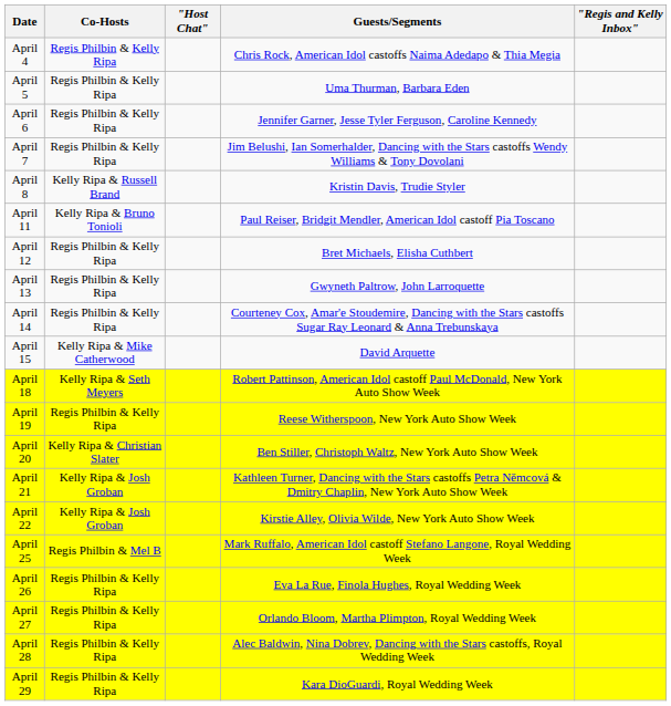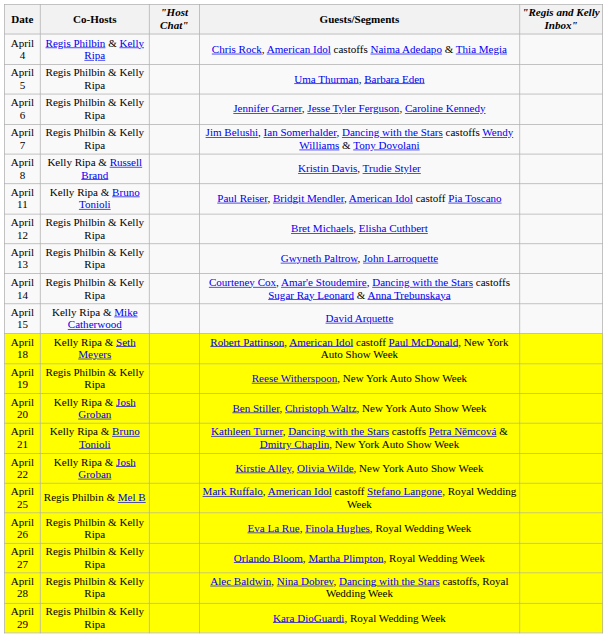April 20 | Co-Hosts: Kelly Ripa & Christian Slater -> Kelly Ripa & Josh Groban
April 21 | Co-Hosts: Kelly Ripa & Josh Groban -> Kelly Ripa & Bruno Tonioli
